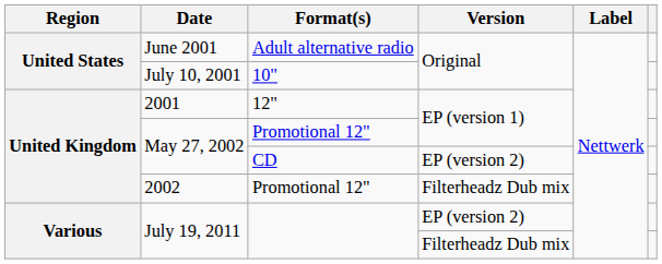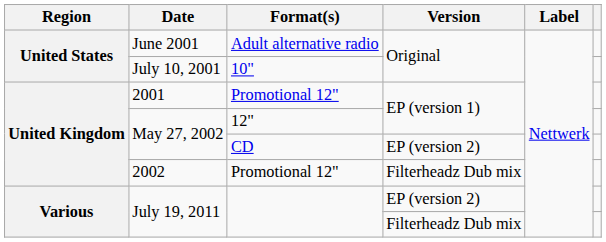2001 | Format(s): 12" -> Promotional 12"
May 27, 2002 / EP (version 1) | Format(s): Promotional 12" -> 12"
